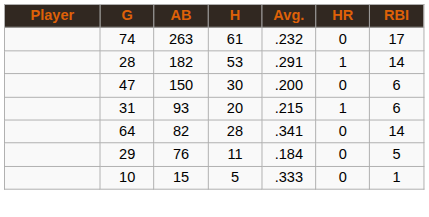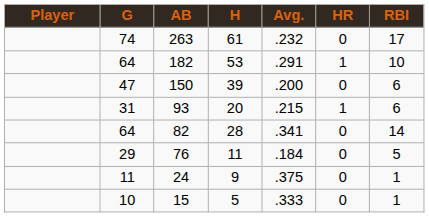182 | G: 28 -> 64
182 | RBI: 14 -> 10
150 | H: 30 -> 39
+ row: 11 | 24 | 9 | .375 | 0 | 1
